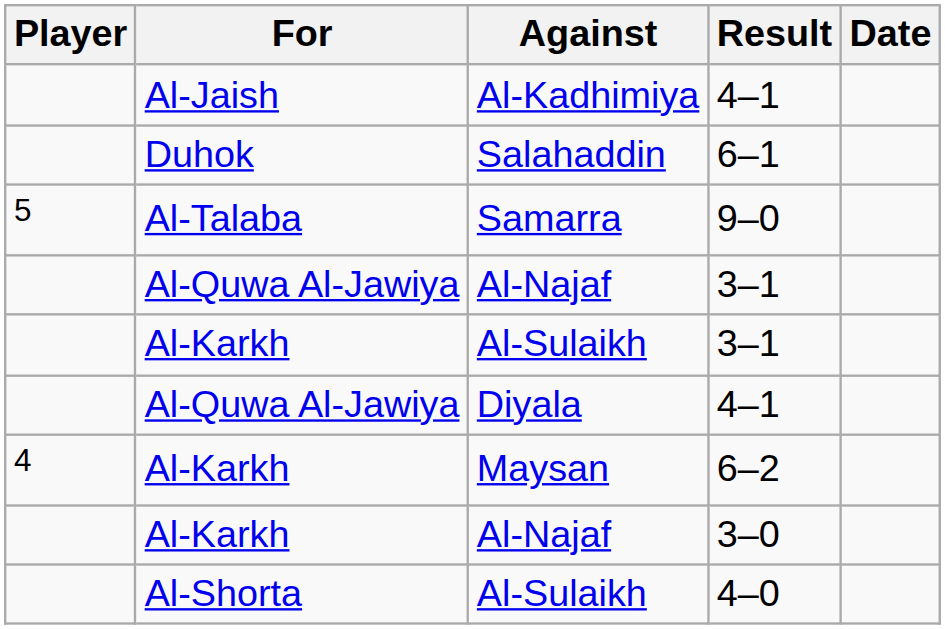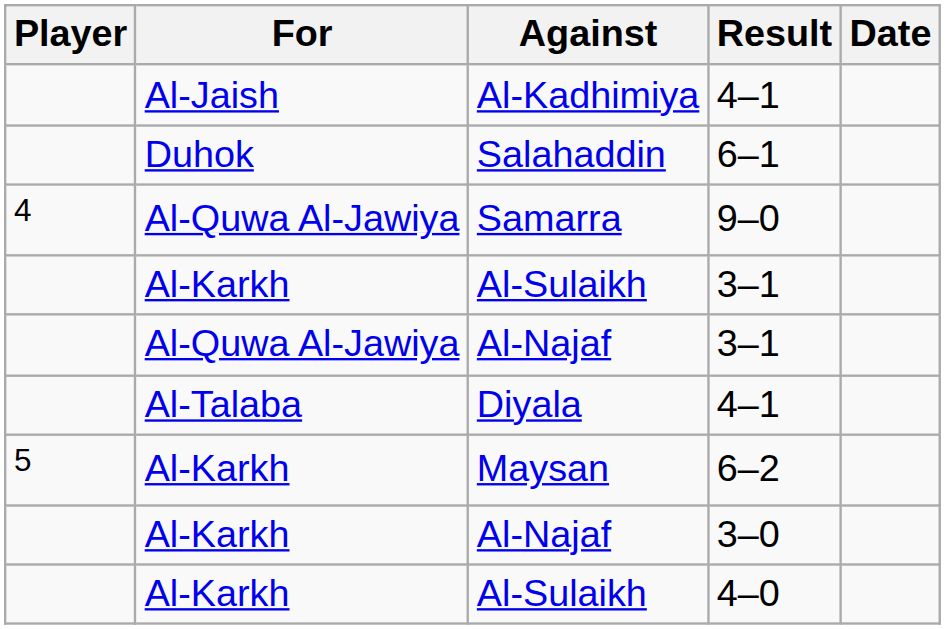Samarra | Player: 5 -> 4
Samarra | For: Al-Talaba -> Al-Quwa Al-Jawiya
rows swapped: Al-Najaf / 3–1 <-> Al-Sulaikh / 3–1
Diyala | For: Al-Quwa Al-Jawiya -> Al-Talaba
Maysan | Player: 4 -> 5
Al-Sulaikh / 4–0 | For: Al-Shorta -> Al-Karkh
